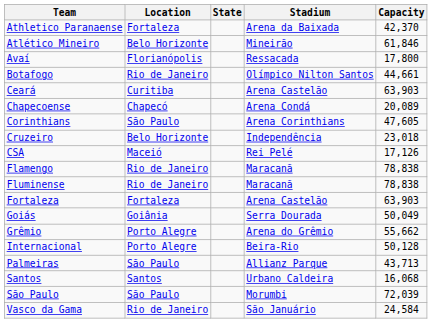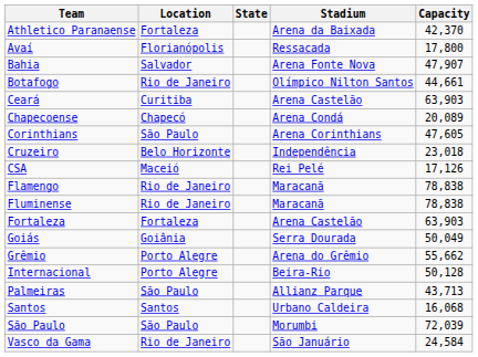- row: Atlético Mineiro | Belo Horizonte | Mineirão | 61,846
+ row: Bahia | Salvador | Arena Fonte Nova | 47,907
